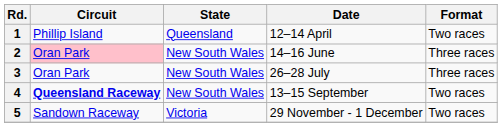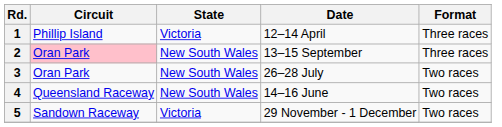1 | State: Queensland -> Victoria
1 | Format: Two races -> Three races
2 | Date: 14–16 June -> 13–15 September
3 | Format: Three races -> Two races
4 | Circuit: bold -> normal
4 | Date: 13–15 September -> 14–16 June
